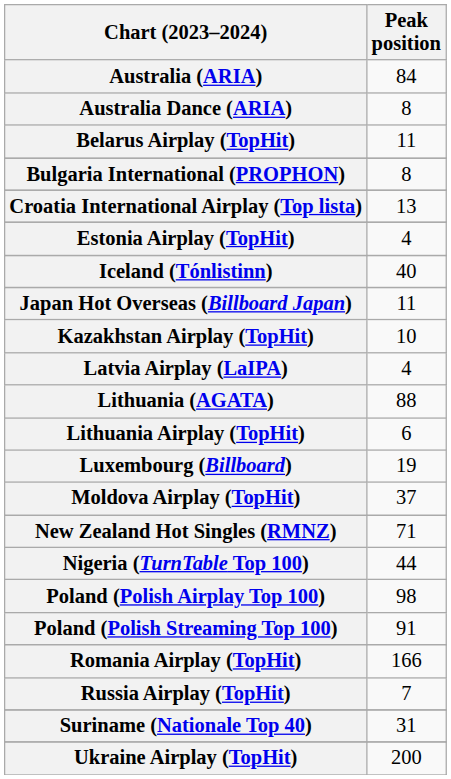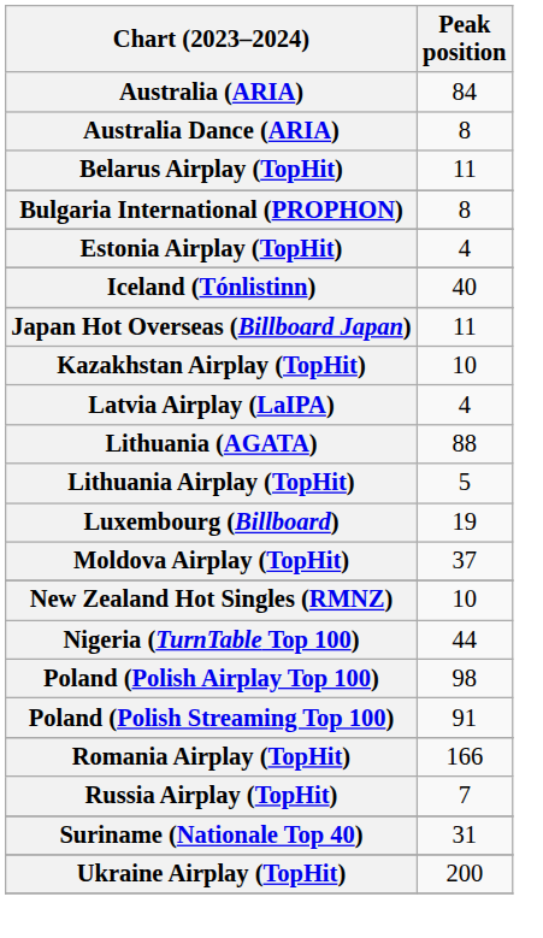- row: Croatia International Airplay (Top lista) | 13
Lithuania Airplay (TopHit) | Peak position: 6 -> 5
New Zealand Hot Singles (RMNZ) | Peak position: 71 -> 10
